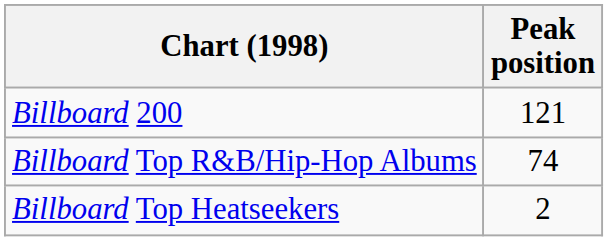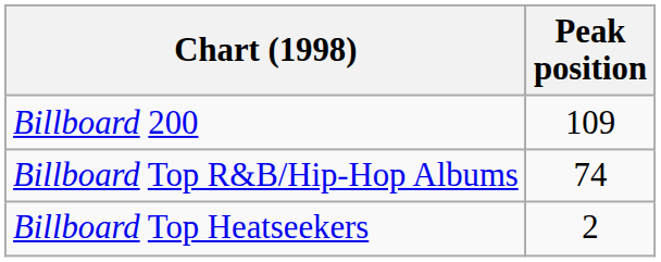Billboard 200 | Peak position: 121 -> 109
